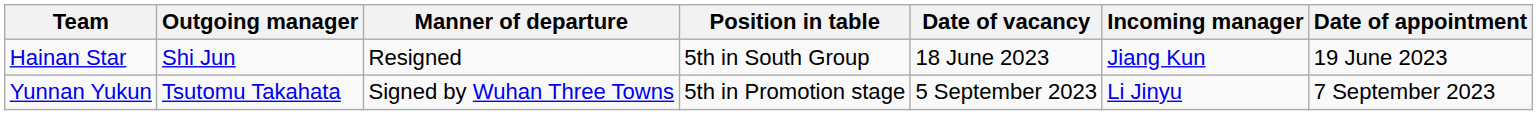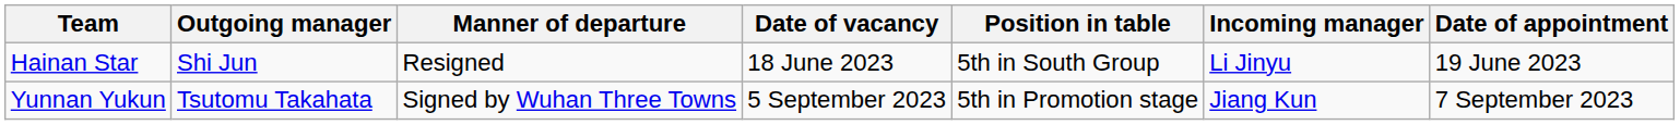columns swapped: Date of vacancy <-> Position in table
Hainan Star | Incoming manager: Jiang Kun -> Li Jinyu
Yunnan Yukun | Incoming manager: Li Jinyu -> Jiang Kun
